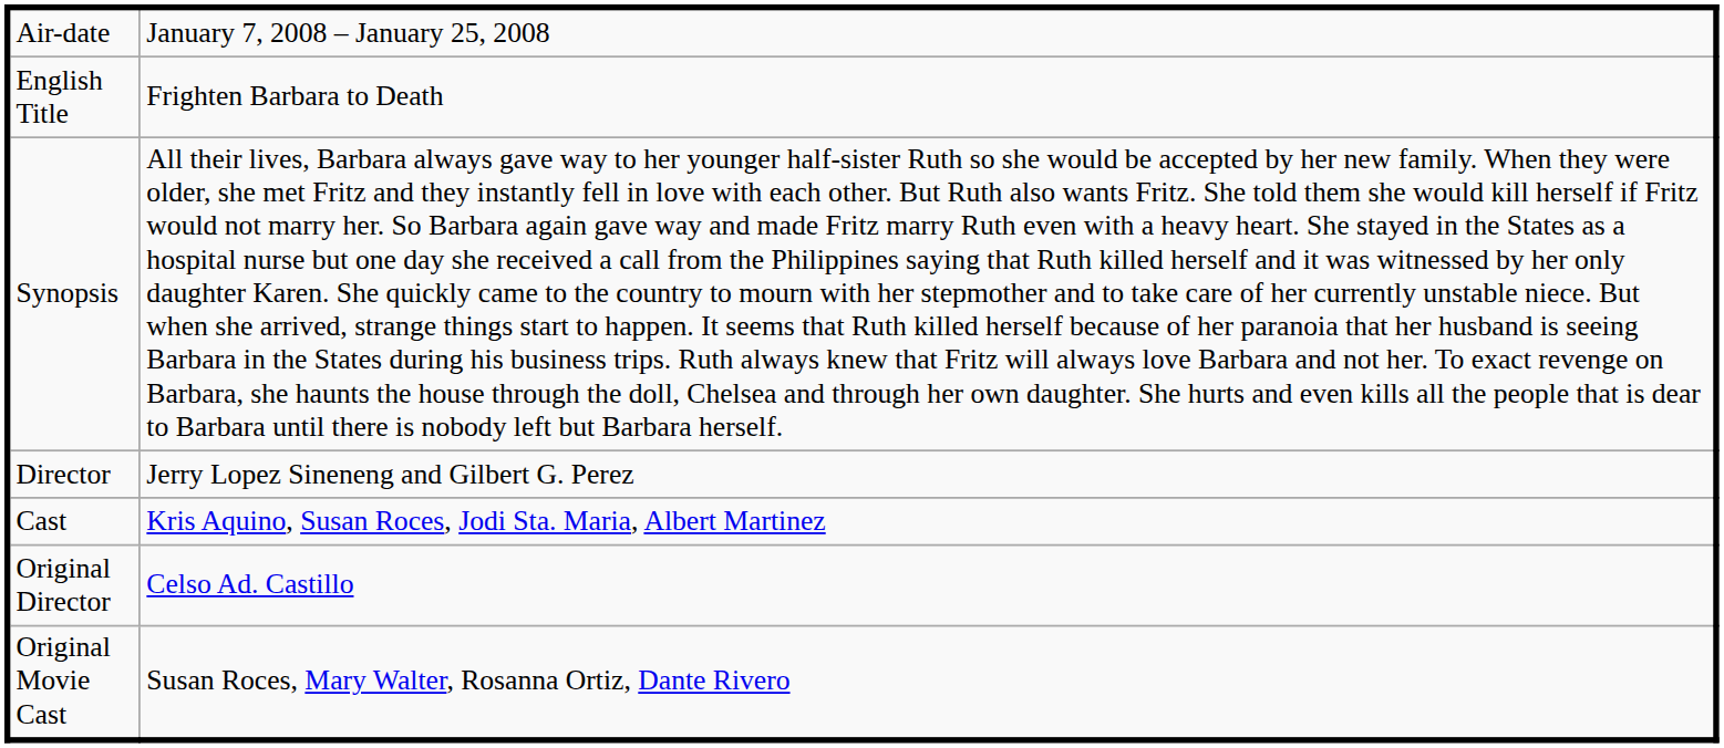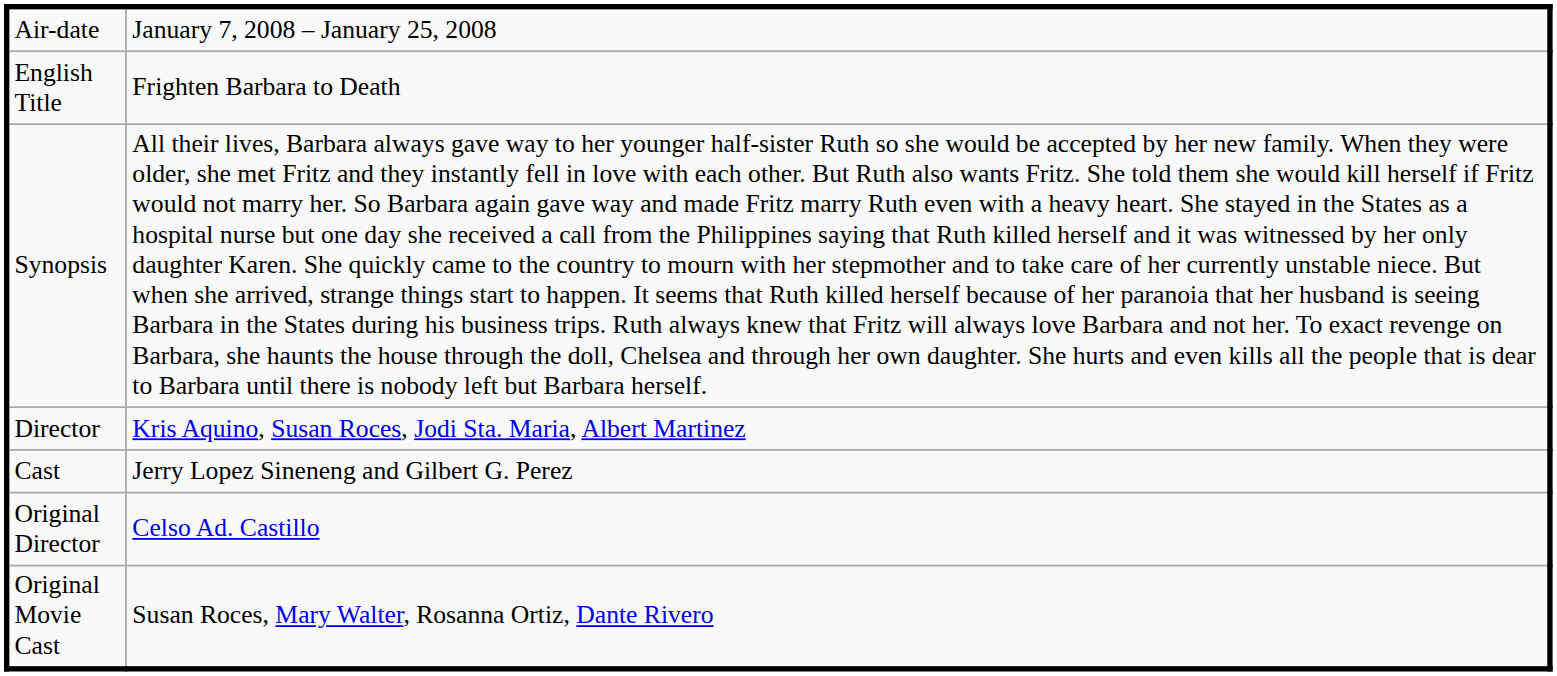Director | column 2: Jerry Lopez Sineneng and Gilbert G. Perez -> Kris Aquino, Susan Roces, Jodi Sta. Maria, Albert Martinez
Cast | column 2: Kris Aquino, Susan Roces, Jodi Sta. Maria, Albert Martinez -> Jerry Lopez Sineneng and Gilbert G. Perez
